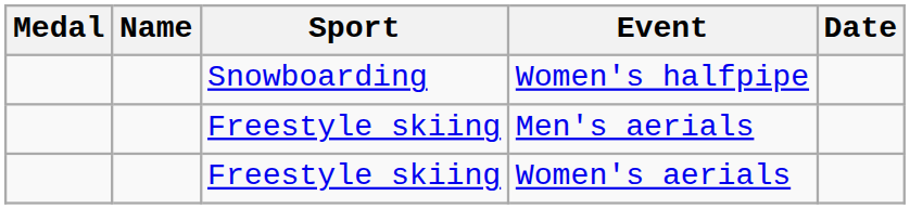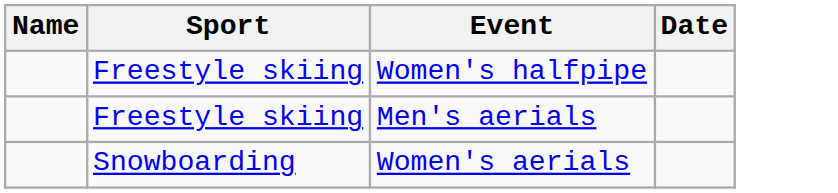- column: Medal
Women's halfpipe | Sport: Snowboarding -> Freestyle skiing
Women's aerials | Sport: Freestyle skiing -> Snowboarding
